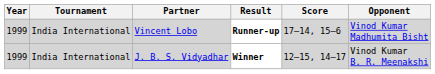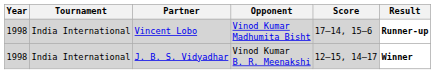columns swapped: Opponent <-> Result
Vincent Lobo | Year: 1999 -> 1998
J. B. S. Vidyadhar | Year: 1999 -> 1998
